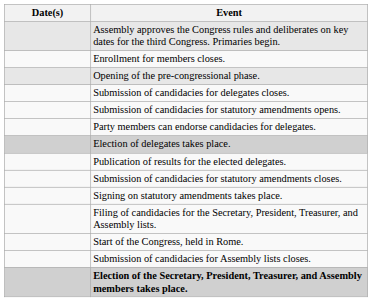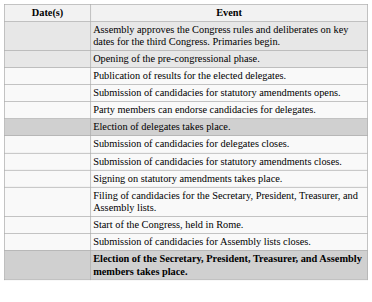- row: Enrollment for members closes.
rows swapped: Submission of candidacies for delegates closes. <-> Publication of results for the elected delegates.
